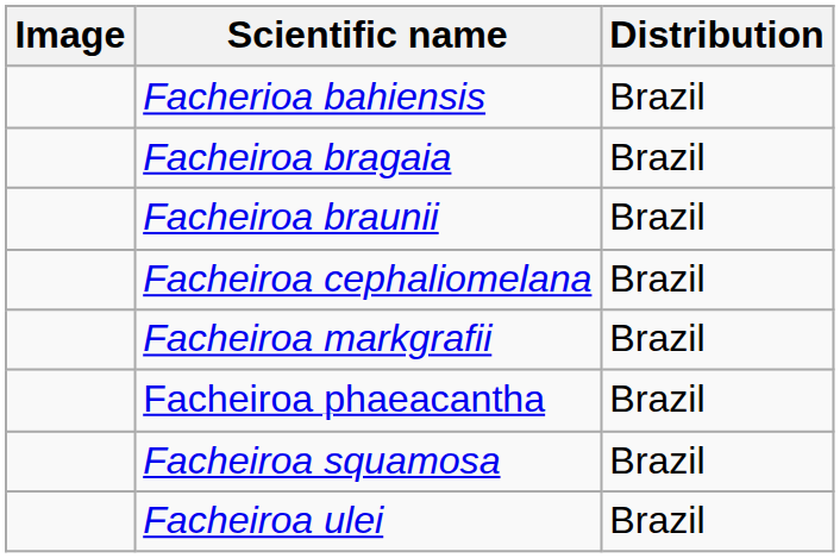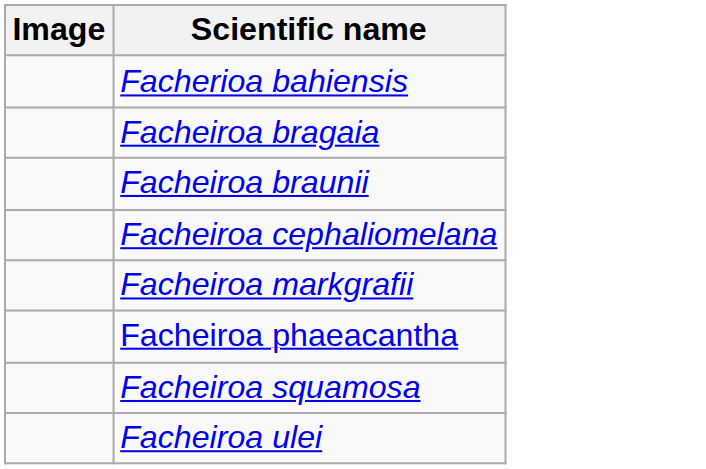- column: Distribution | Brazil | Brazil | Brazil | Brazil | Brazil | Brazil | Brazil | Brazil
